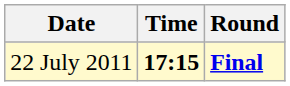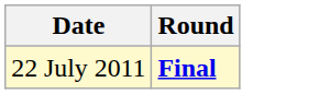- column: Time | 17:15
